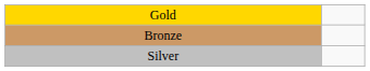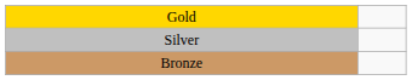rows swapped: Silver <-> Bronze
